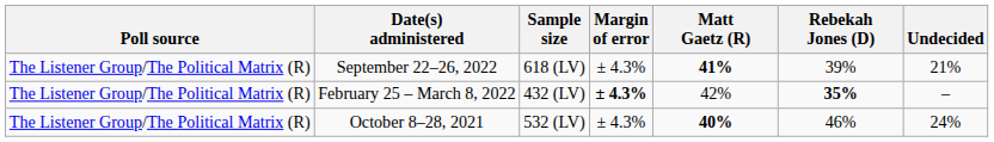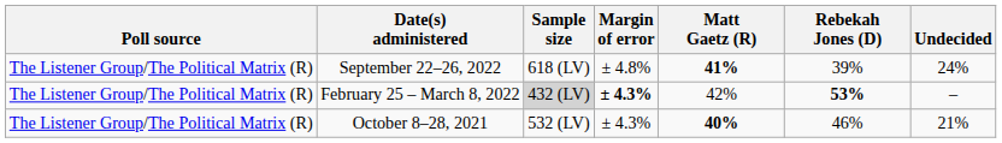September 22–26, 2022 | Margin of error: ± 4.3% -> ± 4.8%
September 22–26, 2022 | Undecided: 21% -> 24%
February 25 – March 8, 2022 | Sample size: no background -> lightgrey background
February 25 – March 8, 2022 | Rebekah Jones (D): 35% -> 53%
October 8–28, 2021 | Undecided: 24% -> 21%
